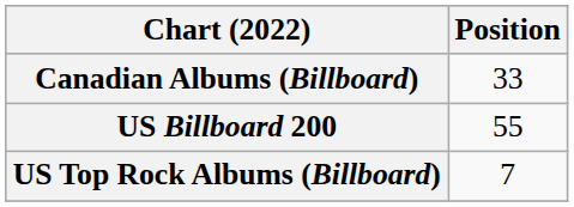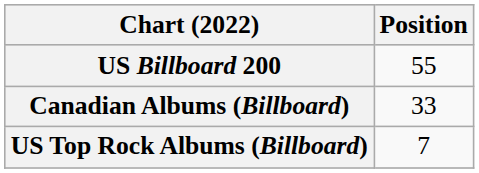rows swapped: Canadian Albums (Billboard) <-> US Billboard 200
